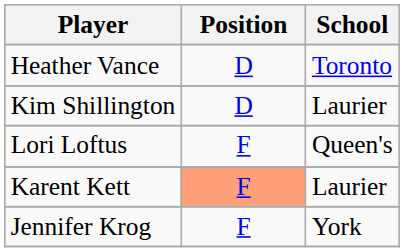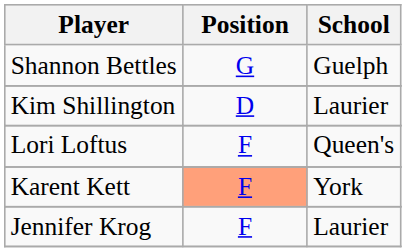+ row: Shannon Bettles | G | Guelph
- row: Heather Vance | D | Toronto
Karent Kett | School: Laurier -> York
Jennifer Krog | School: York -> Laurier
